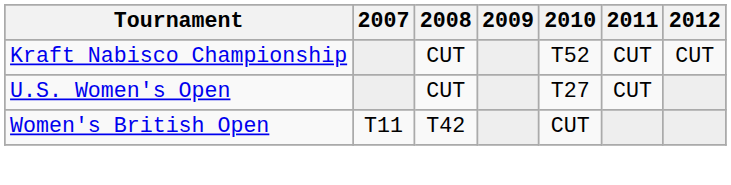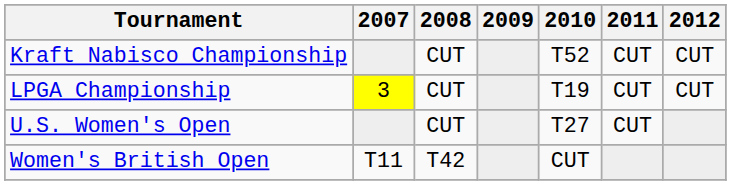+ row: LPGA Championship | 3 | CUT | T19 | CUT | CUT
